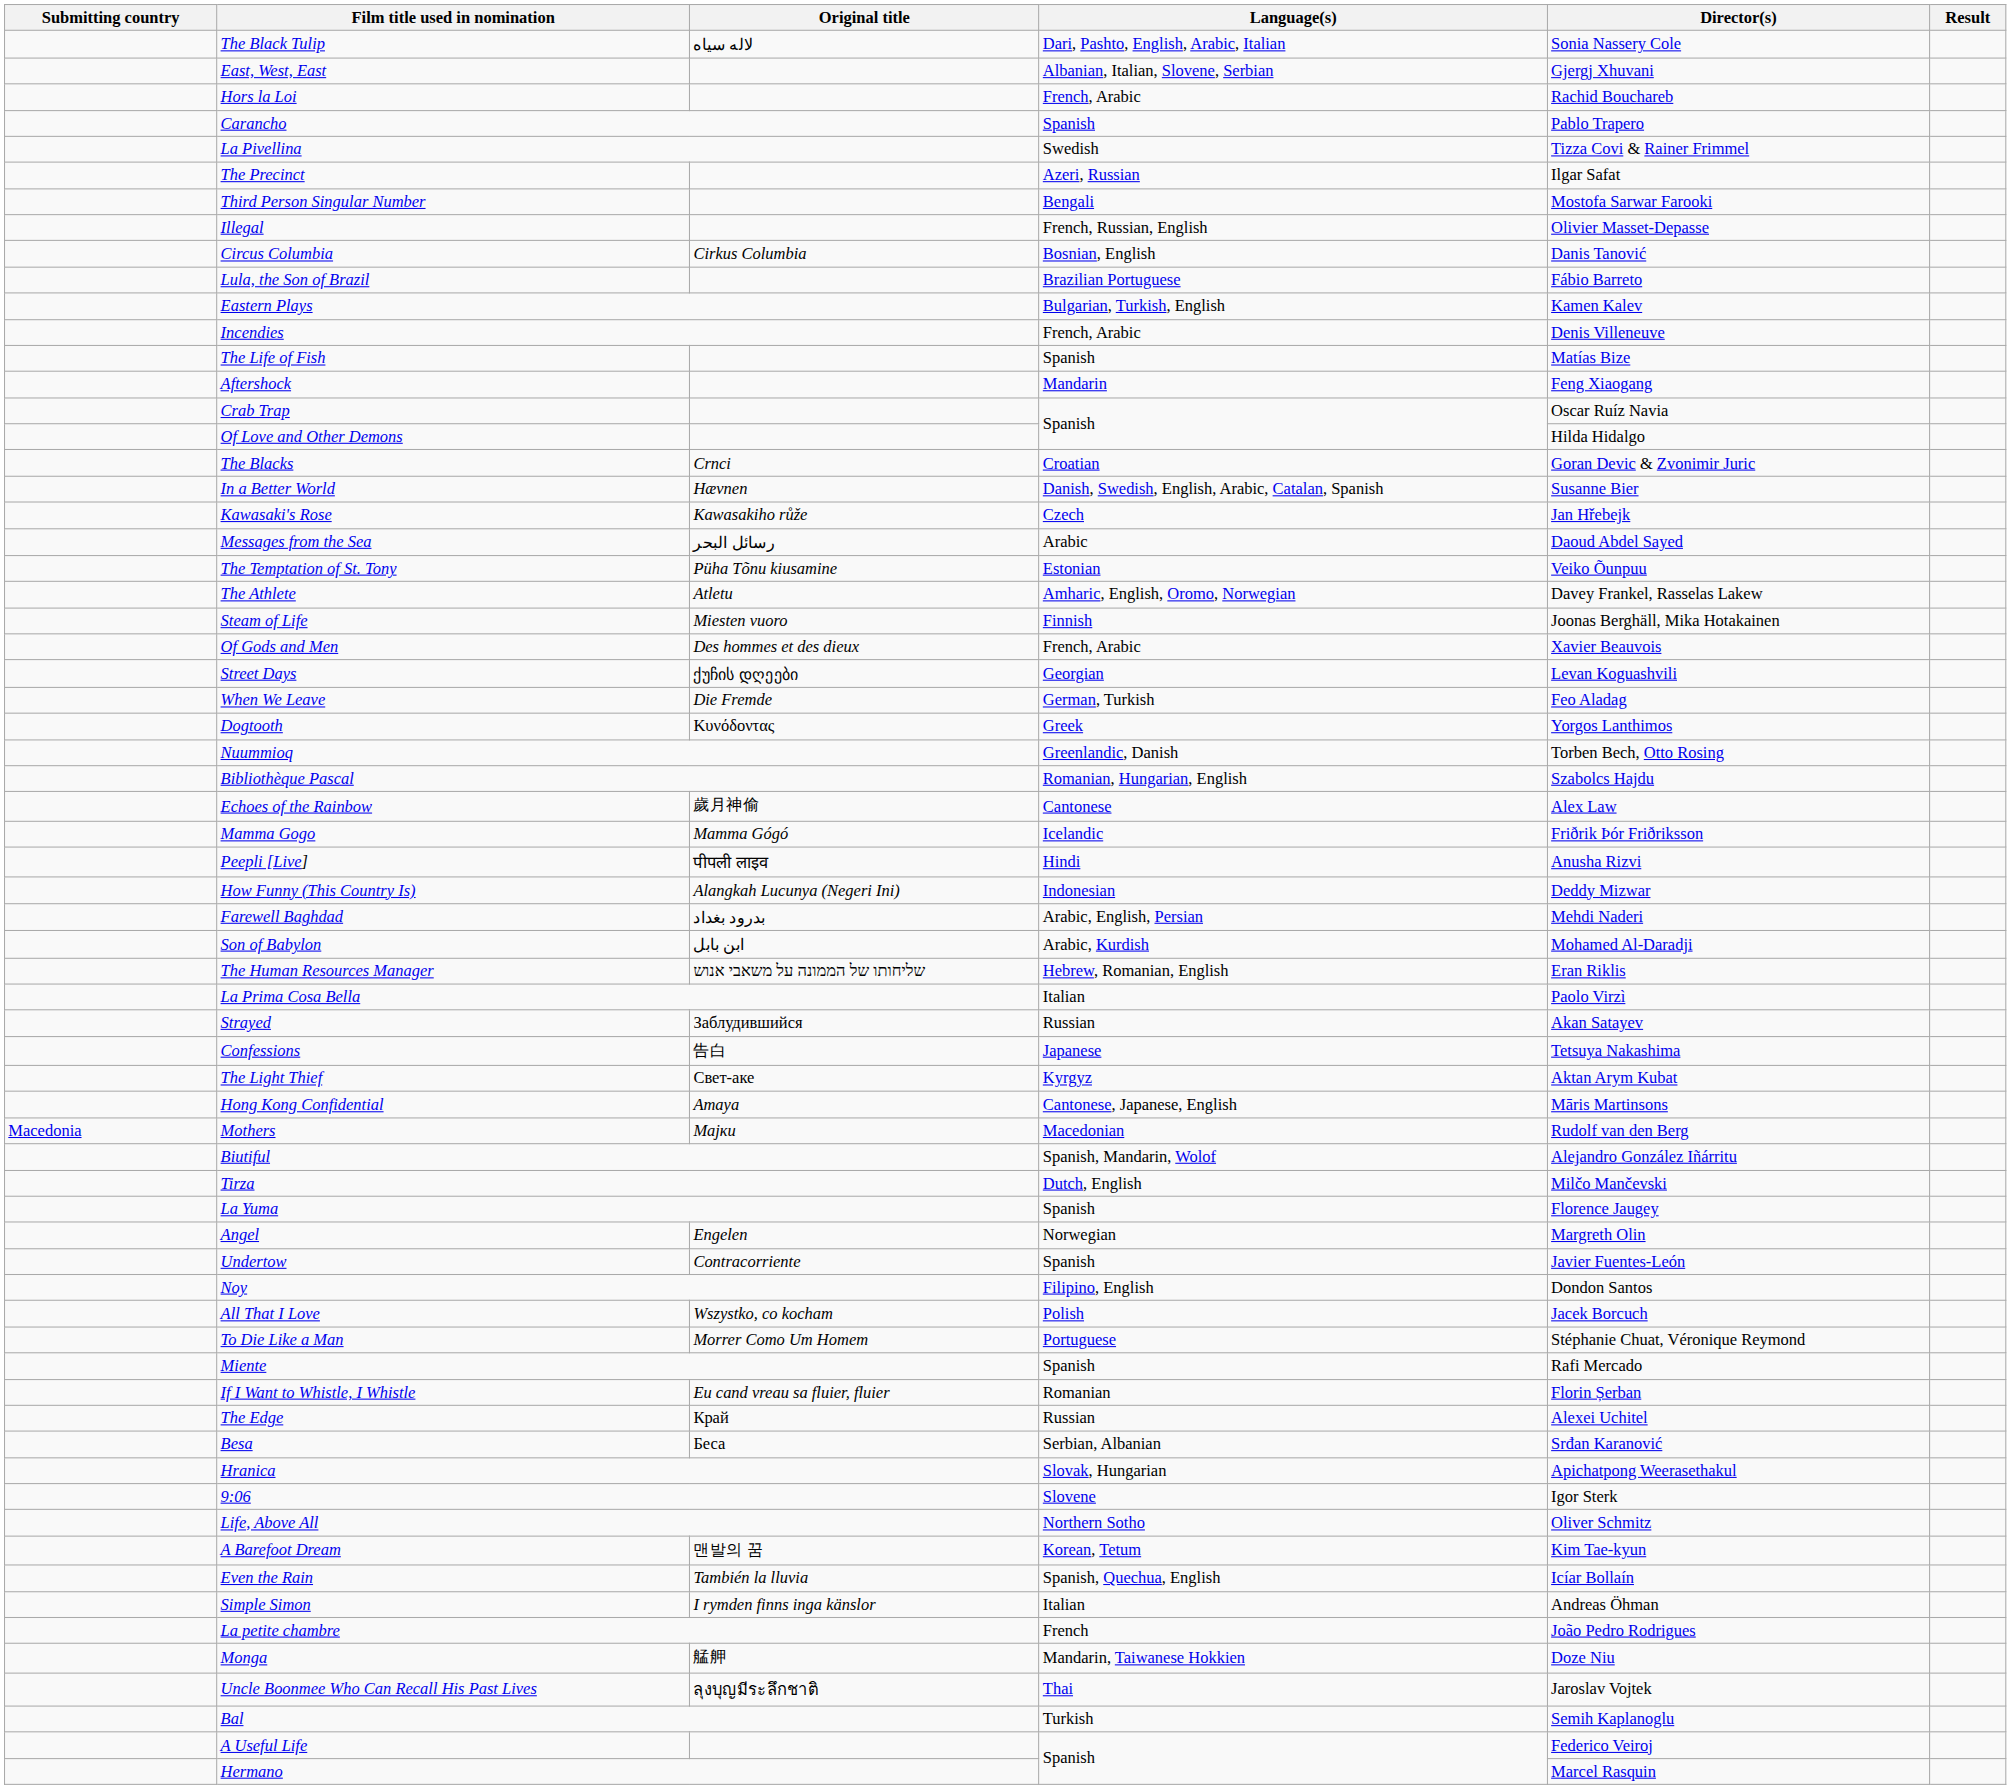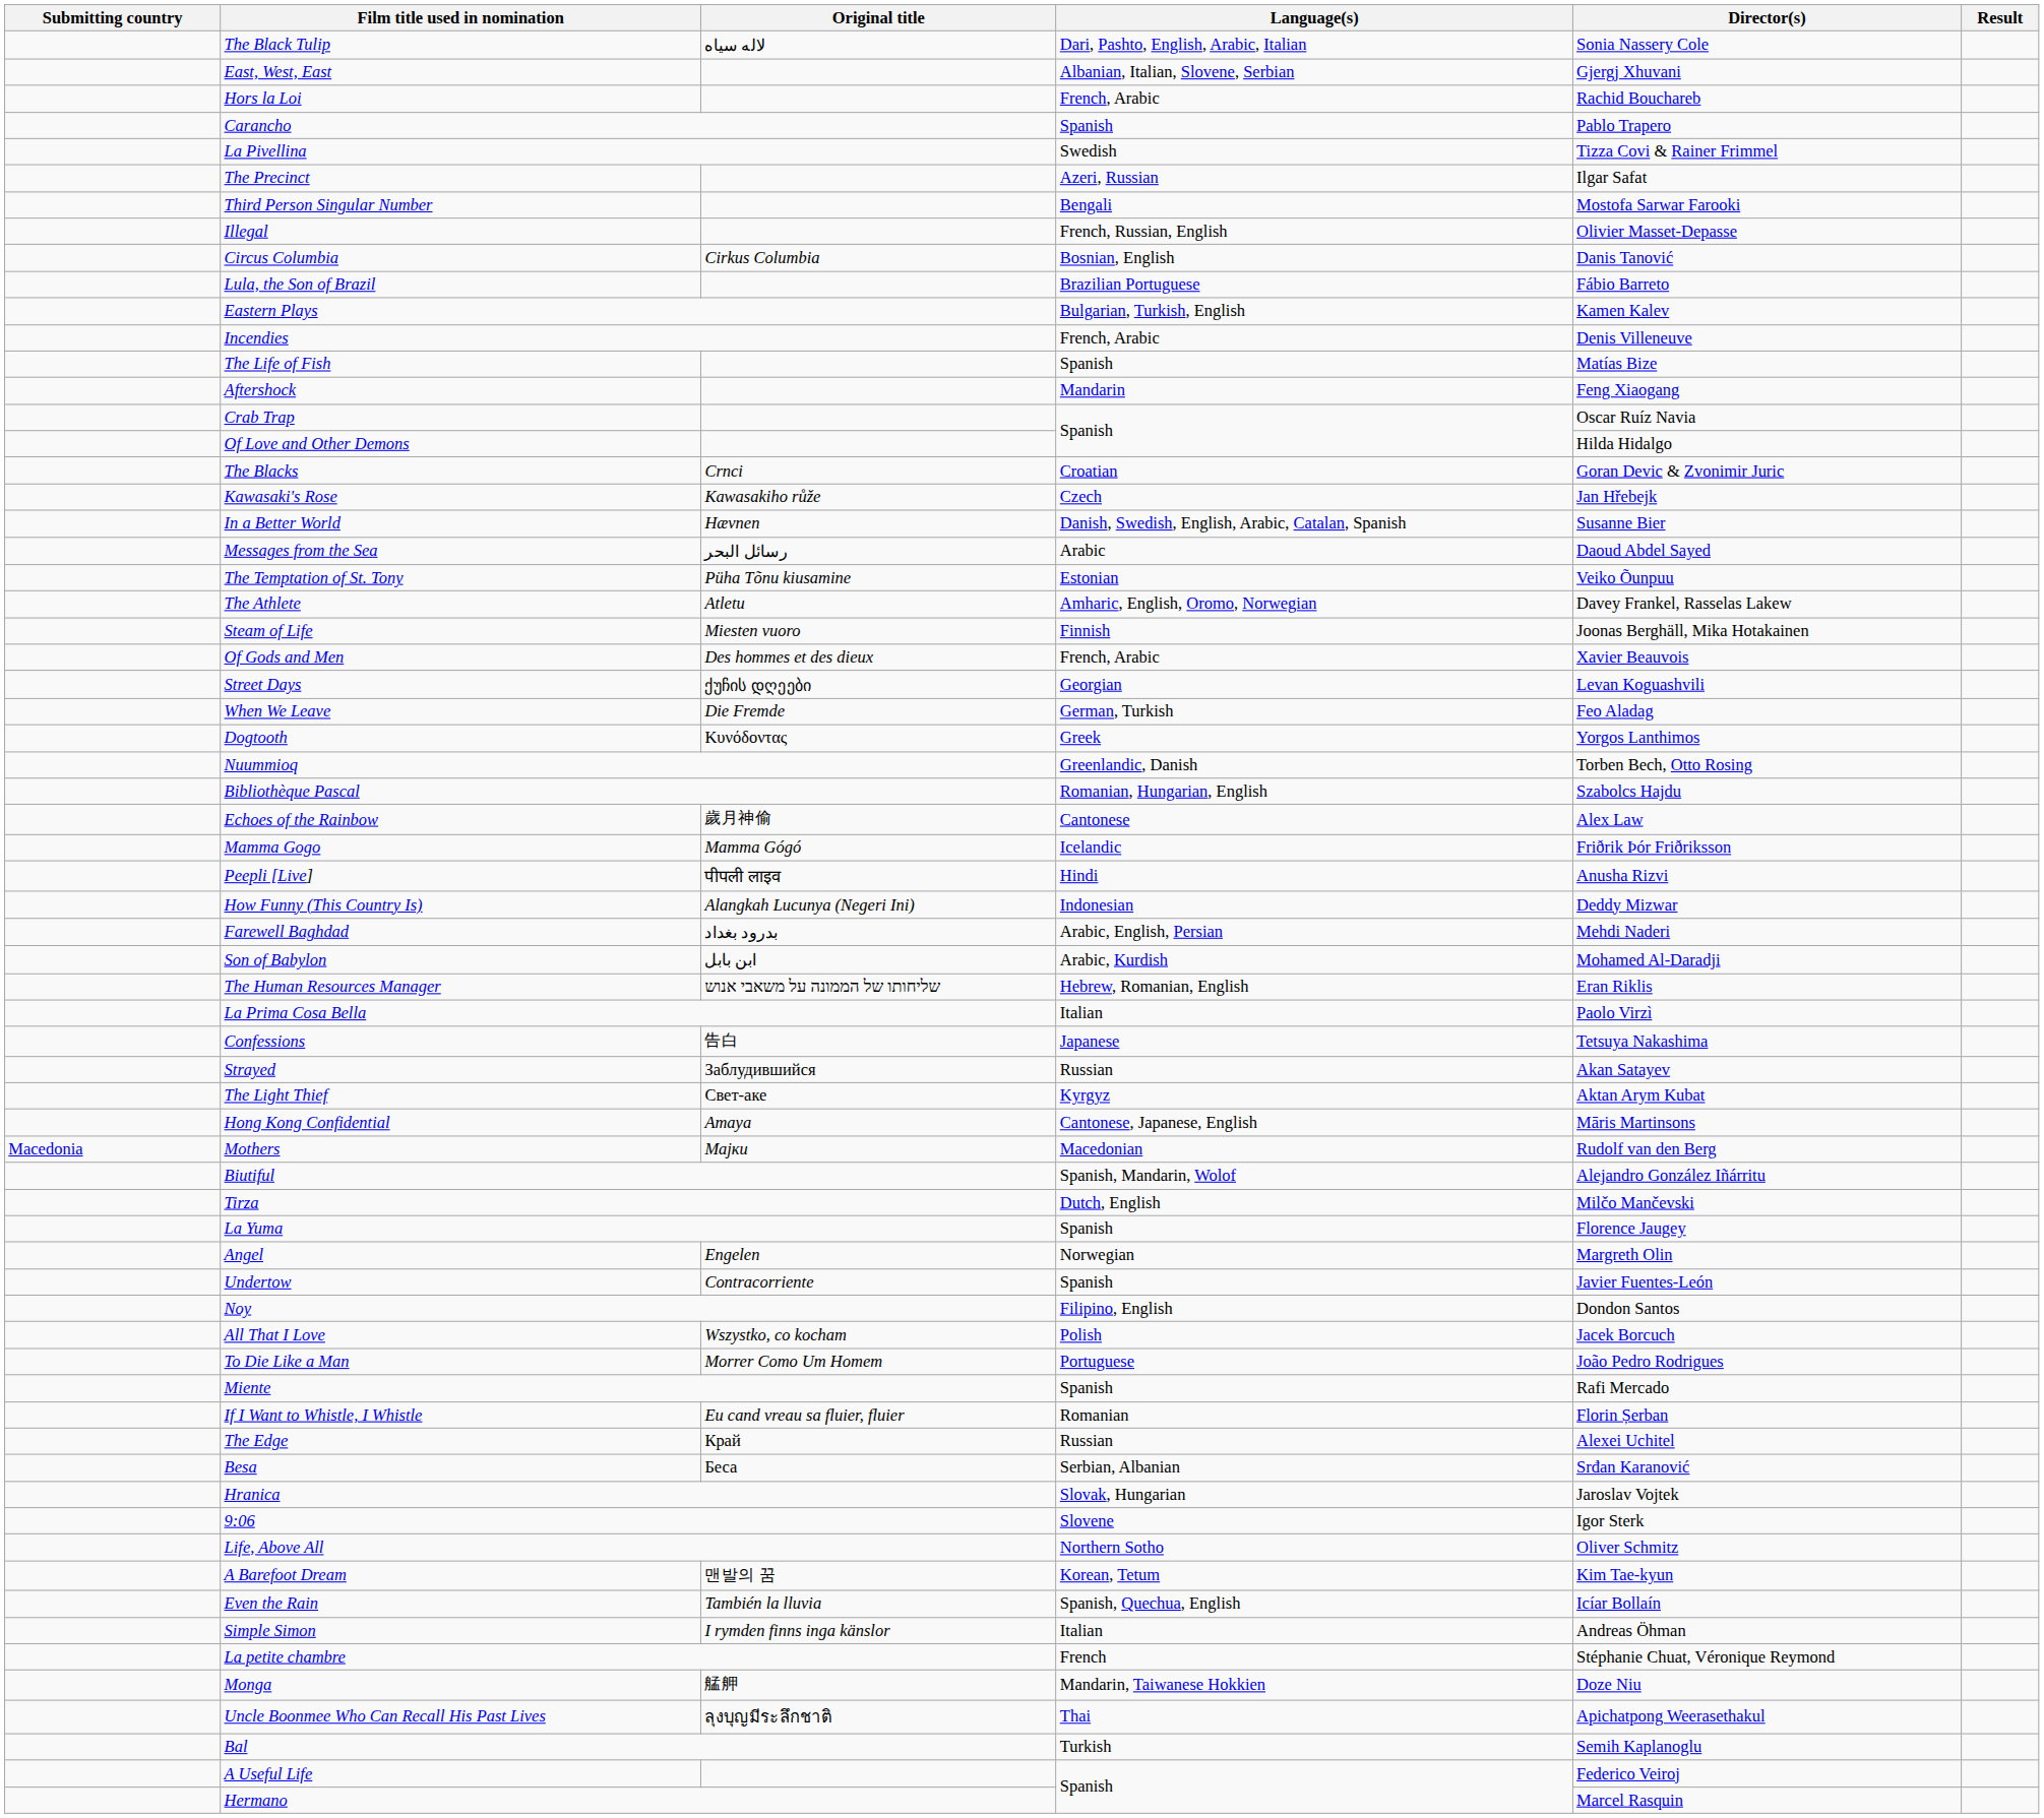rows swapped: Kawasaki's Rose <-> In a Better World
rows swapped: Confessions <-> Strayed
To Die Like a Man | Director(s): Stéphanie Chuat, Véronique Reymond -> João Pedro Rodrigues
Hranica | Director(s): Apichatpong Weerasethakul -> Jaroslav Vojtek
La petite chambre | Director(s): João Pedro Rodrigues -> Stéphanie Chuat, Véronique Reymond
Uncle Boonmee Who Can Recall His Past Lives | Director(s): Jaroslav Vojtek -> Apichatpong Weerasethakul
